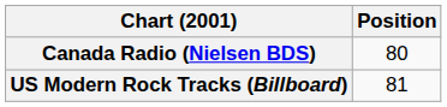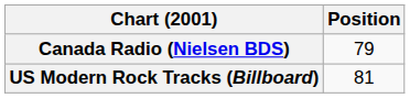Canada Radio (Nielsen BDS) | Position: 80 -> 79
